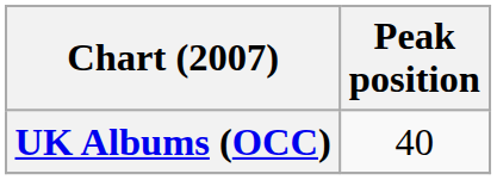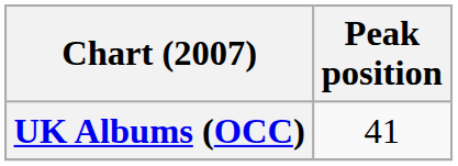UK Albums (OCC) | Peak position: 40 -> 41
